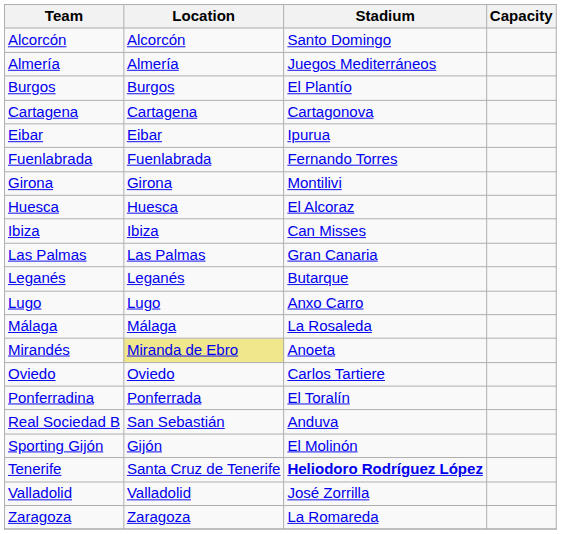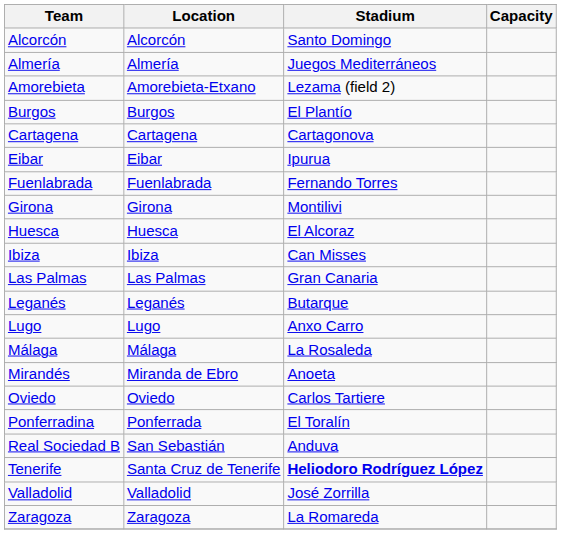+ row: Amorebieta | Amorebieta-Etxano | Lezama (field 2)
Mirandés | Location: khaki background -> no background
- row: Sporting Gijón | Gijón | El Molinón
